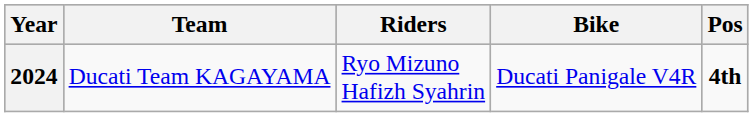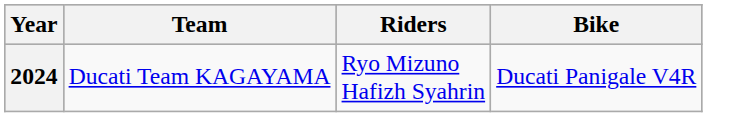- column: Pos | 4th
